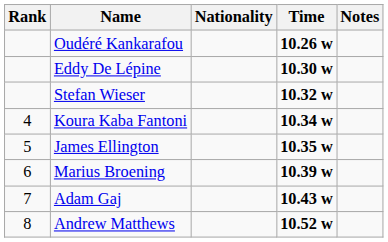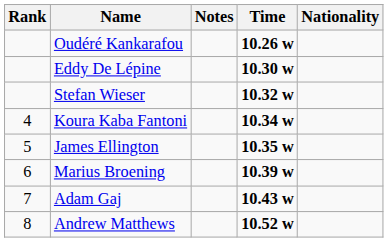columns swapped: Nationality <-> Notes
